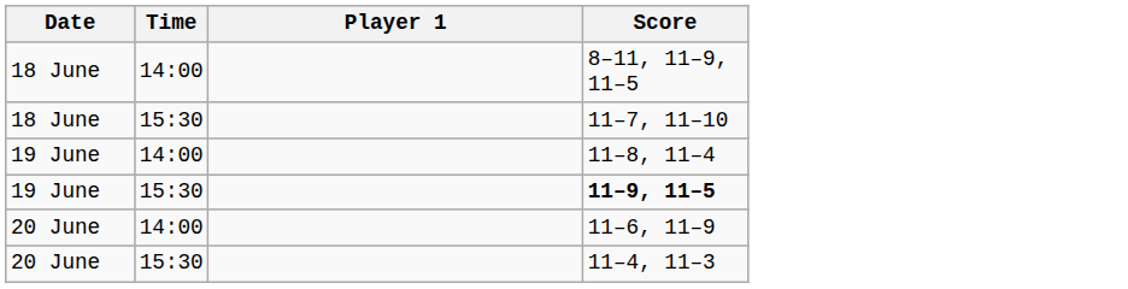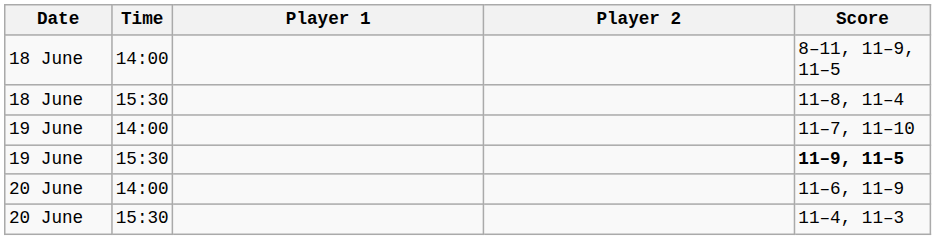+ column: Player 2
18 June / 15:30 | Score: 11–7, 11–10 -> 11–8, 11–4
19 June / 14:00 | Score: 11–8, 11–4 -> 11–7, 11–10
